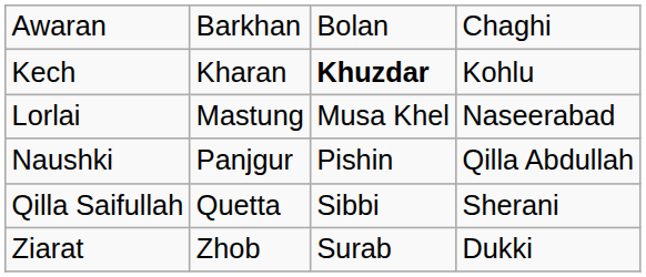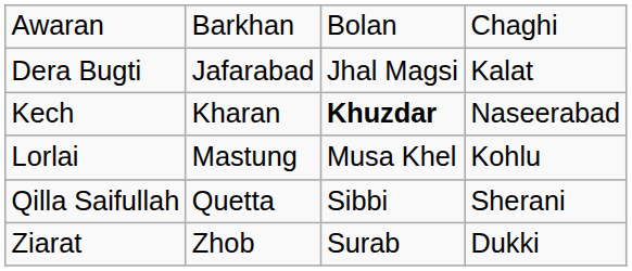+ row: Dera Bugti | Jafarabad | Jhal Magsi | Kalat
Kech | column 4: Kohlu -> Naseerabad
Lorlai | column 4: Naseerabad -> Kohlu
- row: Naushki | Panjgur | Pishin | Qilla Abdullah
